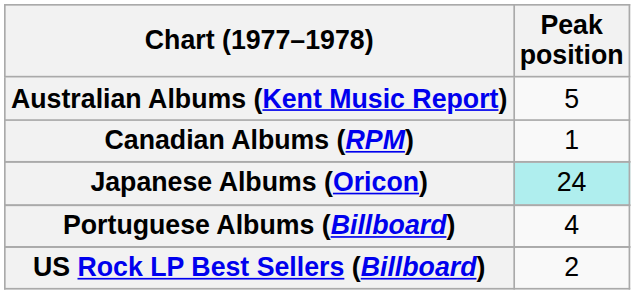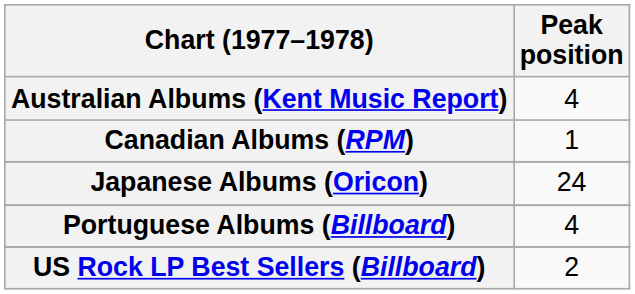Australian Albums (Kent Music Report) | Peak position: 5 -> 4
Japanese Albums (Oricon) | Peak position: paleturquoise background -> no background
